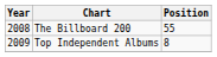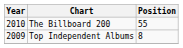The Billboard 200 | Year: 2008 -> 2010
